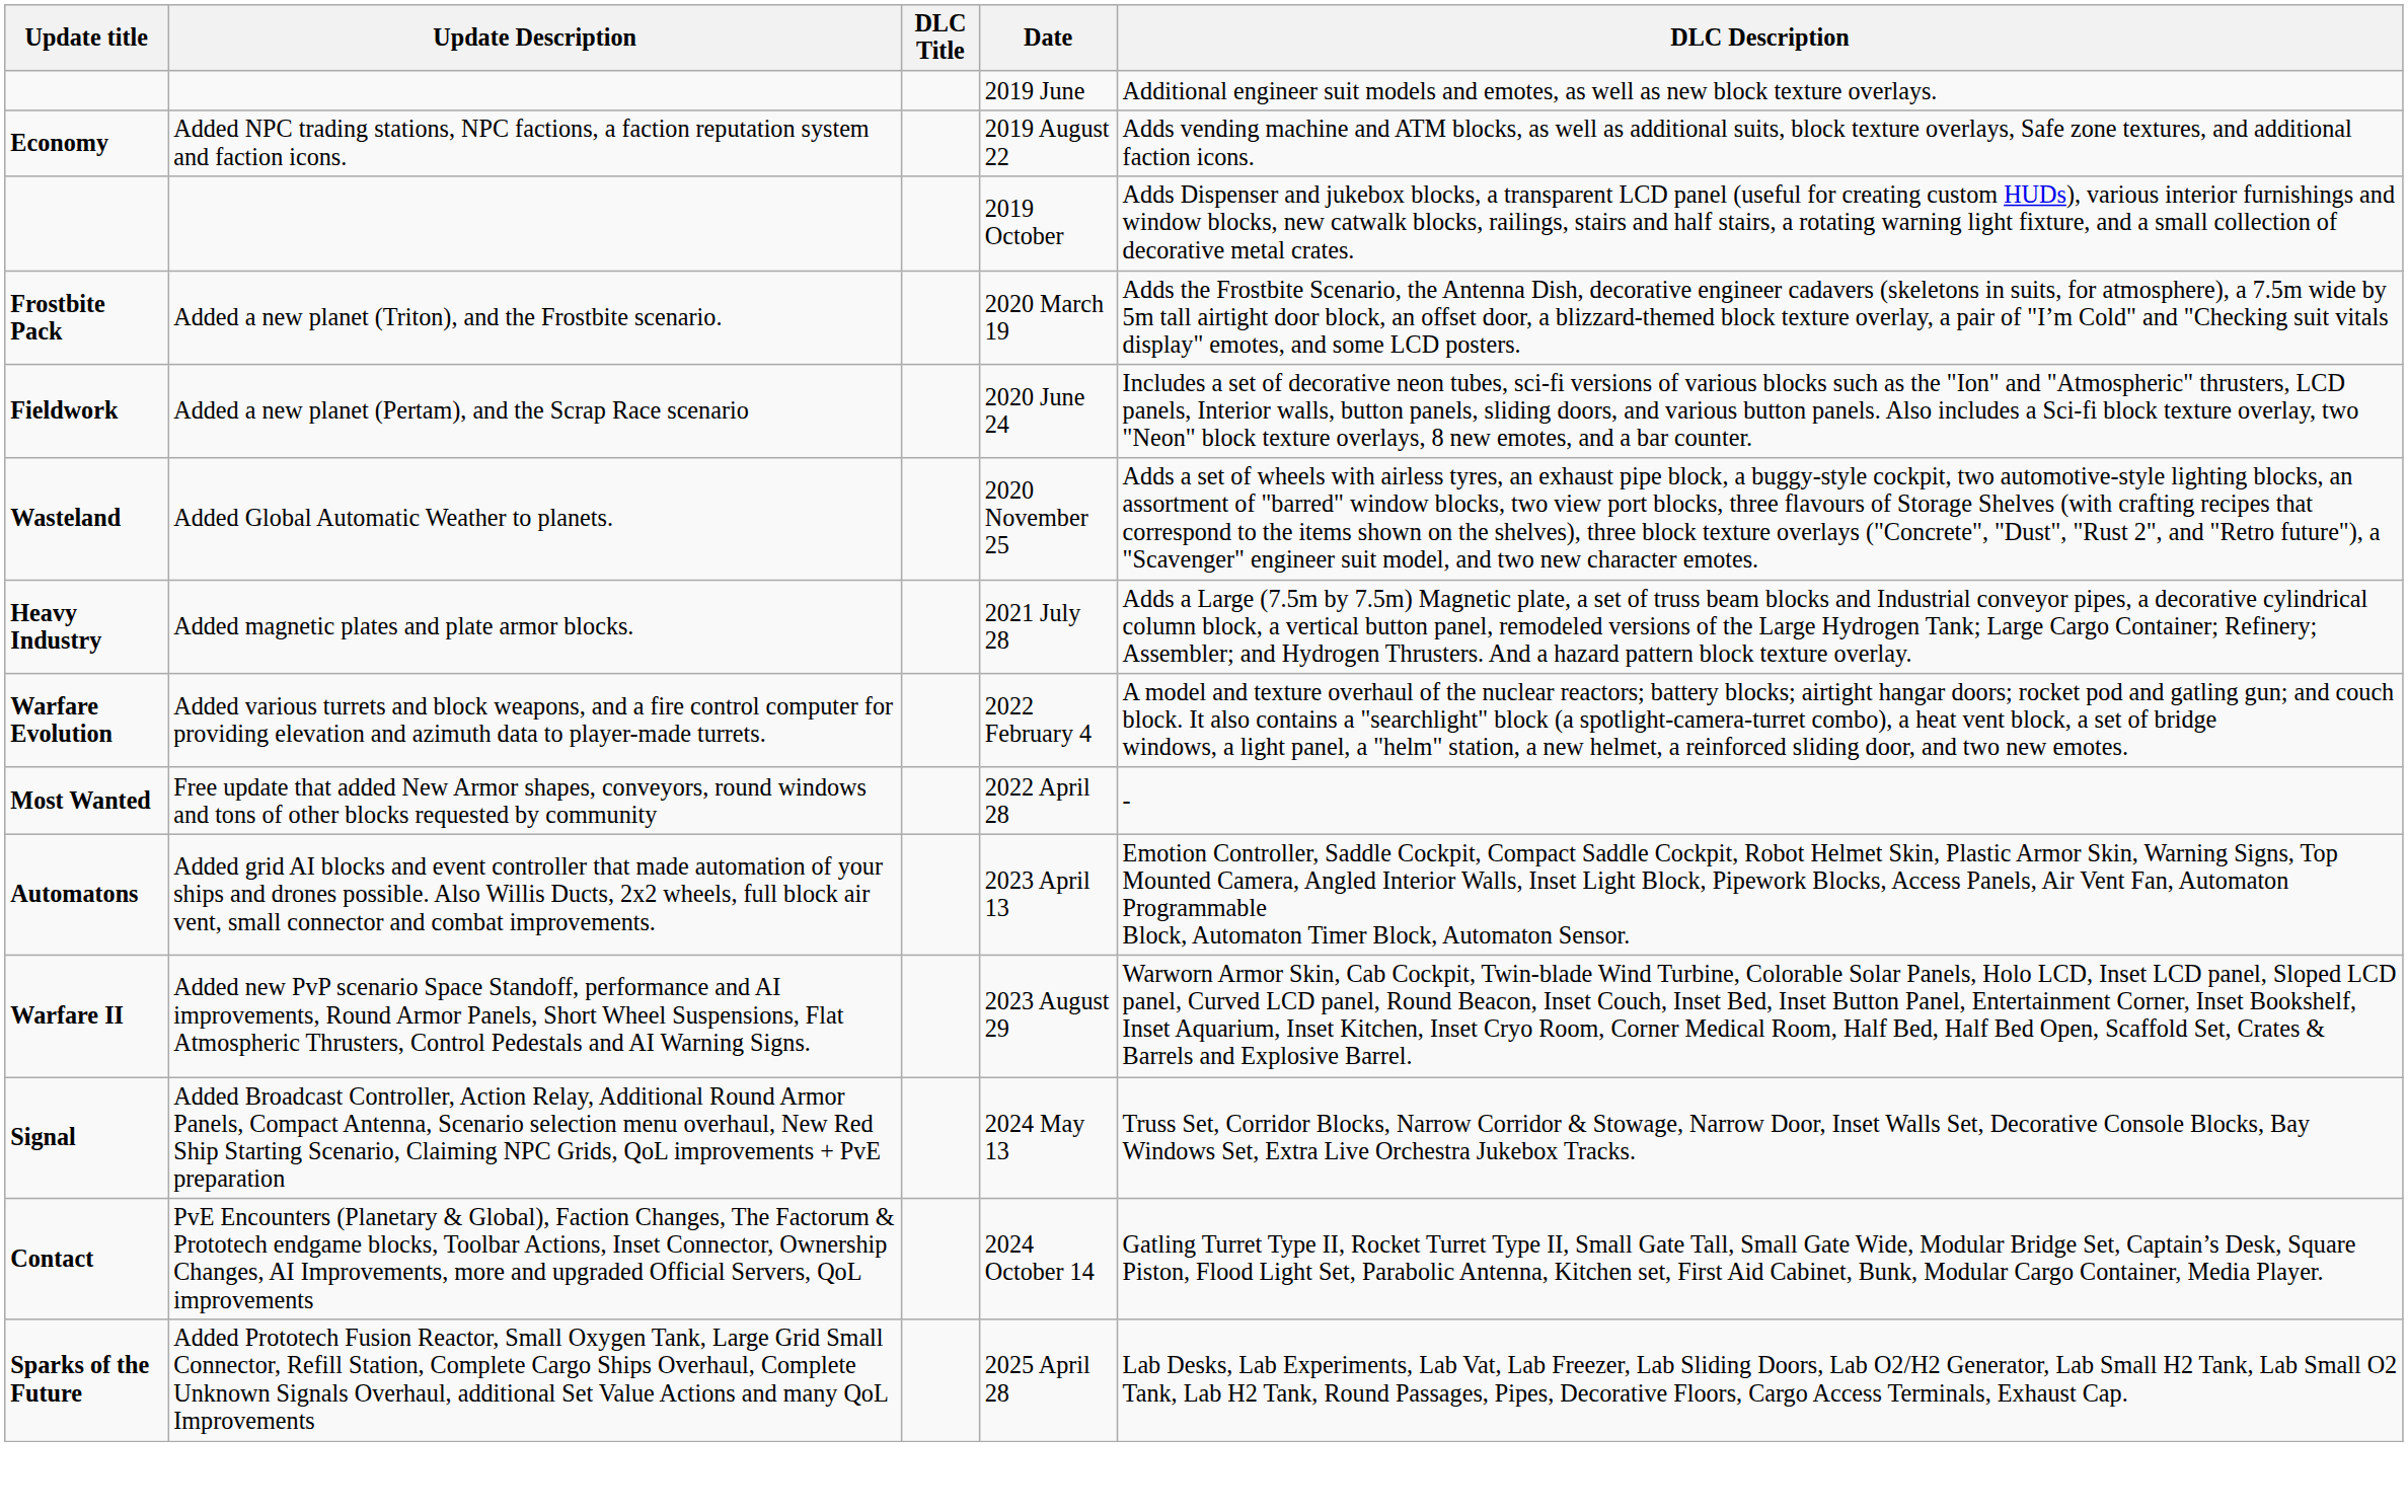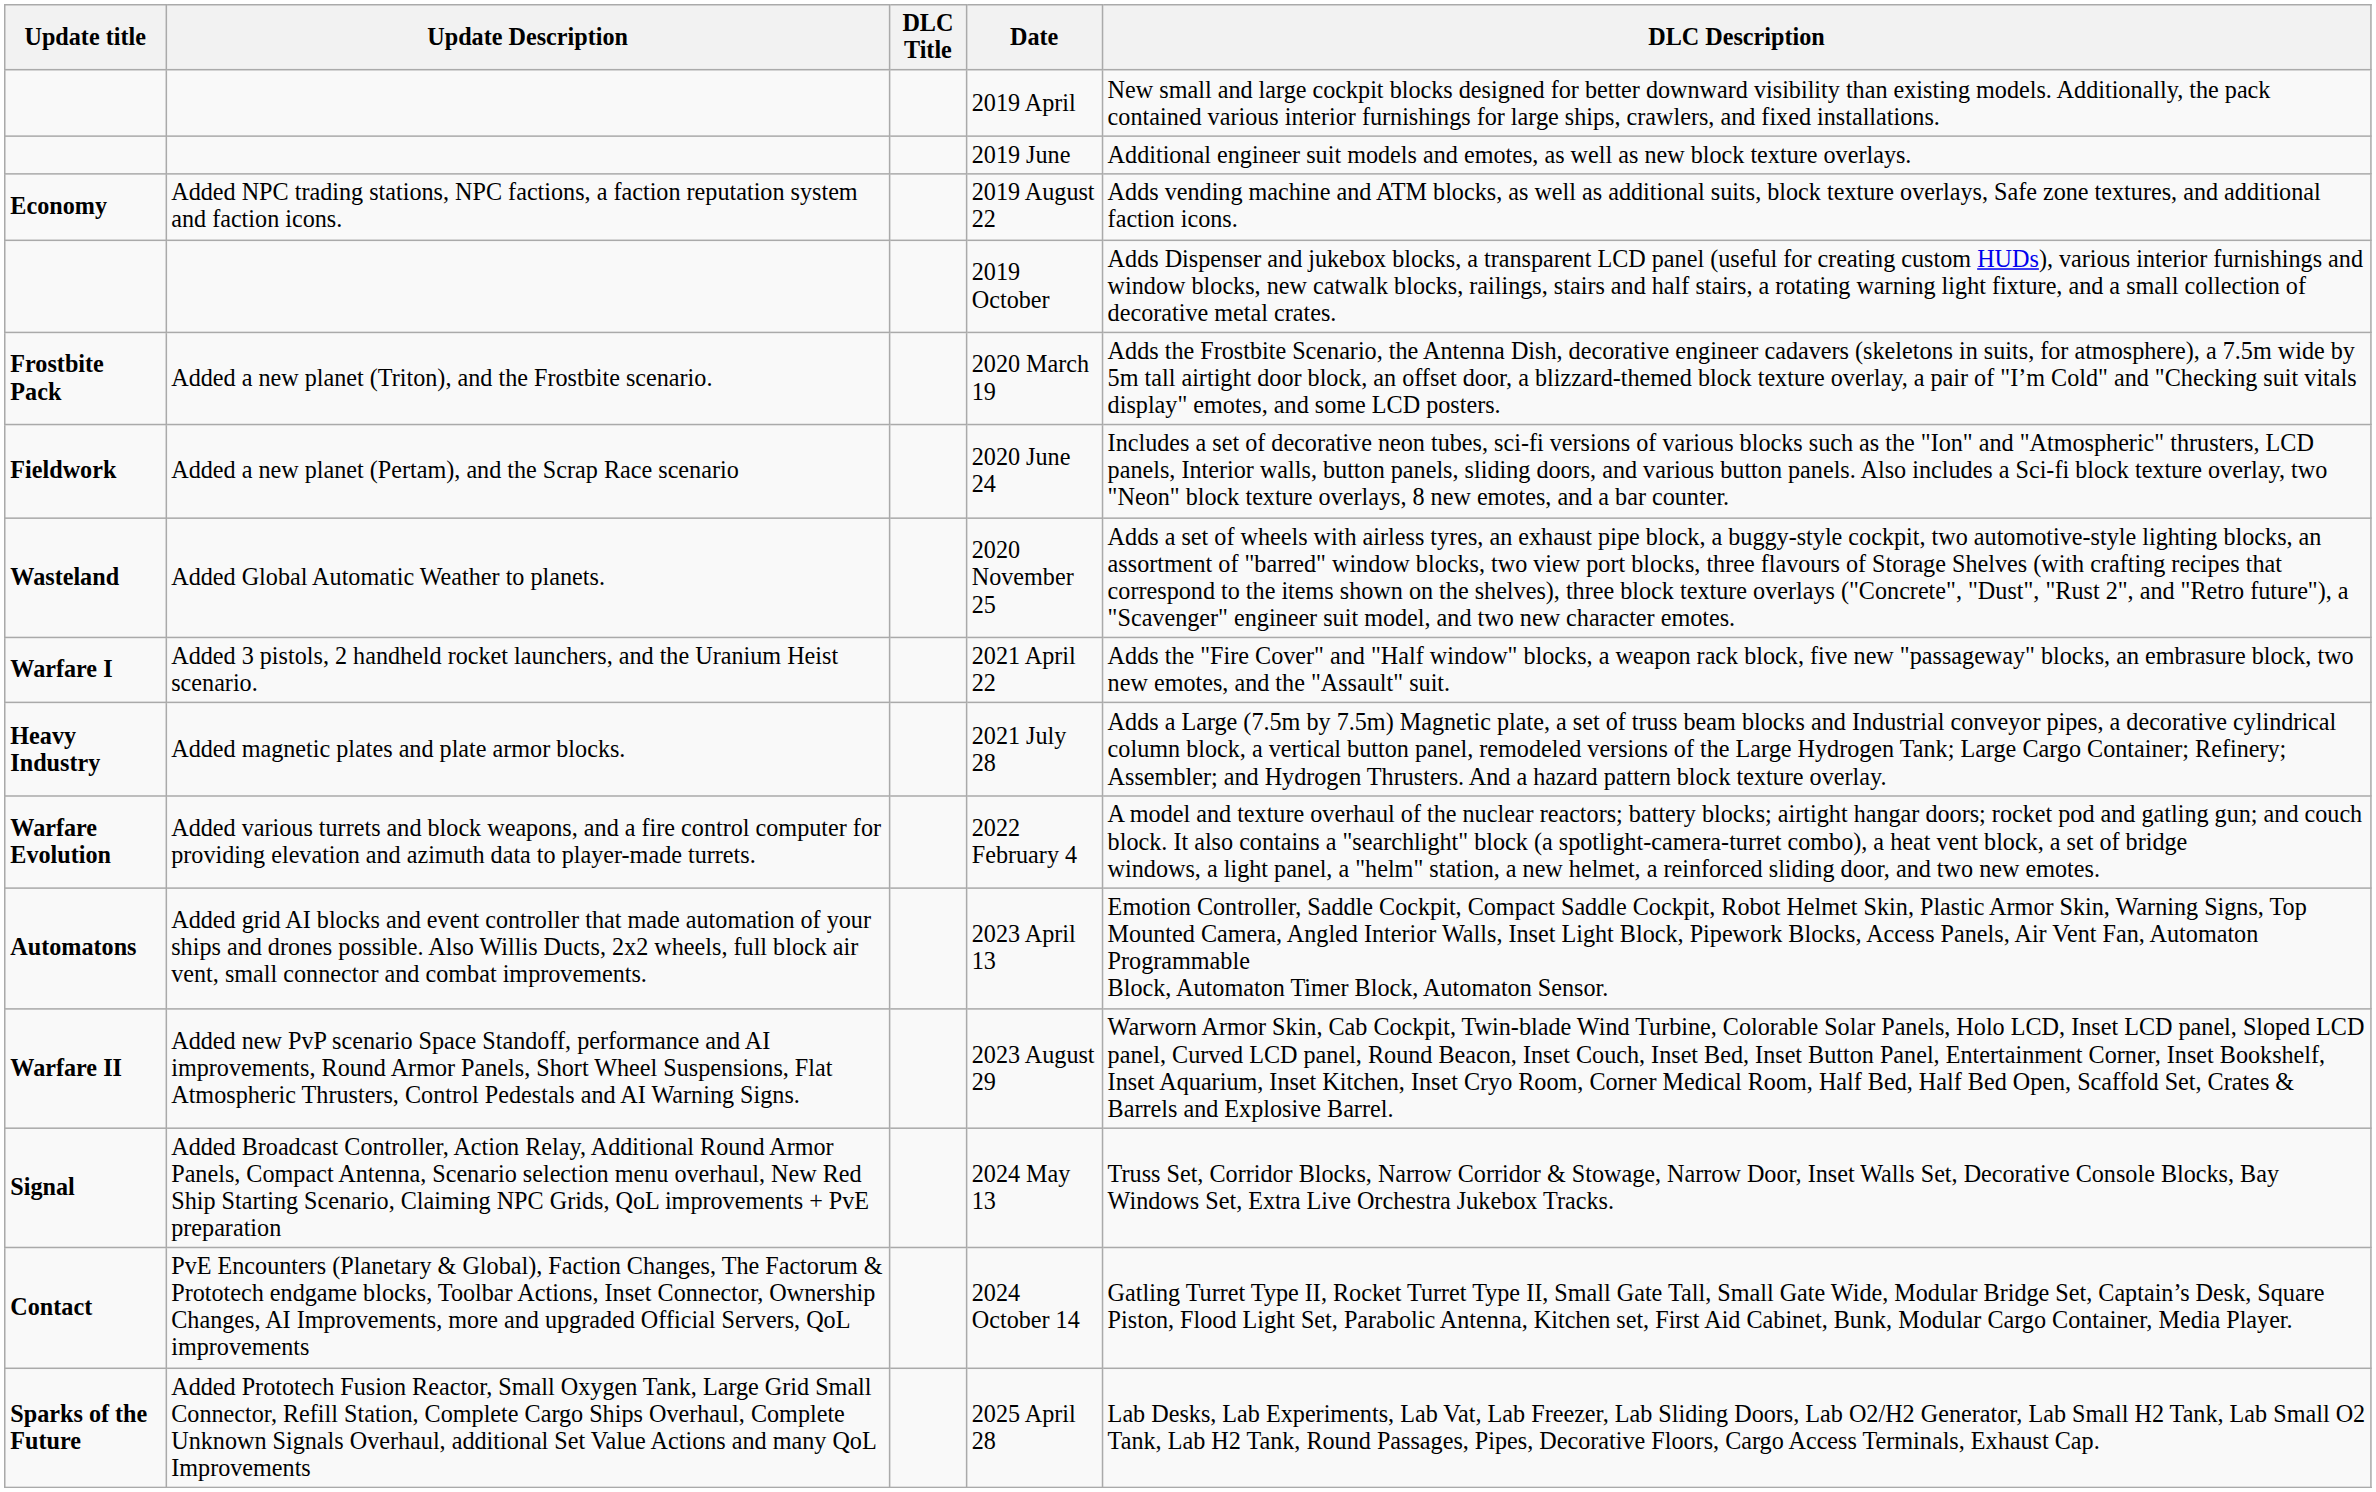+ row: 2019 April | New small and large cockpit blocks designed for better downward visibility than existing models. Additionally, the pack contained various interior furnishings for large ships, crawlers, and fixed installations.
+ row: Warfare I | Added 3 pistols, 2 handheld rocket launchers, and the Uranium Heist scenario. | 2021 April 22 | Adds the "Fire Cover" and "Half window" blocks, a weapon rack block, five new "passageway" blocks, an embrasure block, two new emotes, and the "Assault" suit.
- row: Most Wanted | Free update that added New Armor shapes, conveyors, round windows and tons of other blocks requested by community | 2022 April 28 | -
